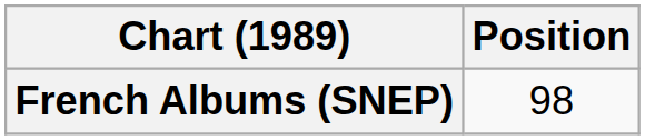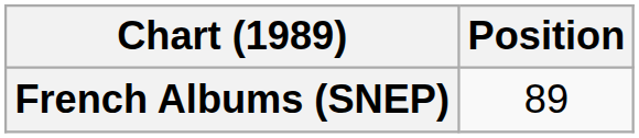French Albums (SNEP) | Position: 98 -> 89
